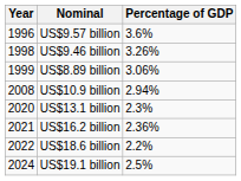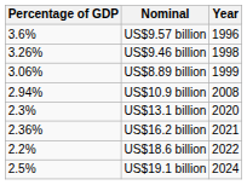columns swapped: Year <-> Percentage of GDP
